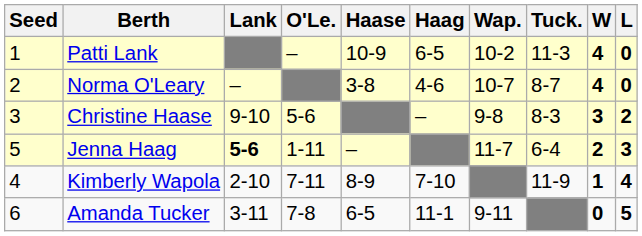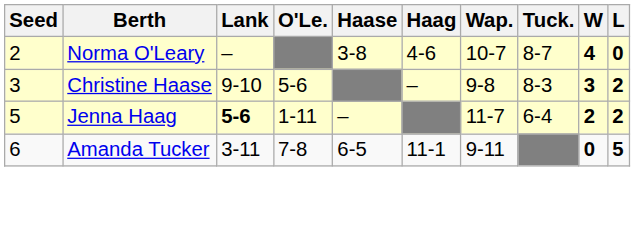- row: 1 | Patti Lank | – | 10-9 | 6-5 | 10-2 | 11-3 | 4 | 0
Jenna Haag | L: 3 -> 2
- row: 4 | Kimberly Wapola | 2-10 | 7-11 | 8-9 | 7-10 | 11-9 | 1 | 4
